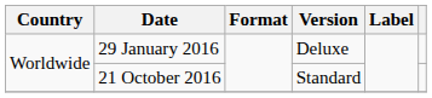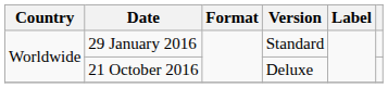29 January 2016 | Version: Deluxe -> Standard
21 October 2016 | Version: Standard -> Deluxe
